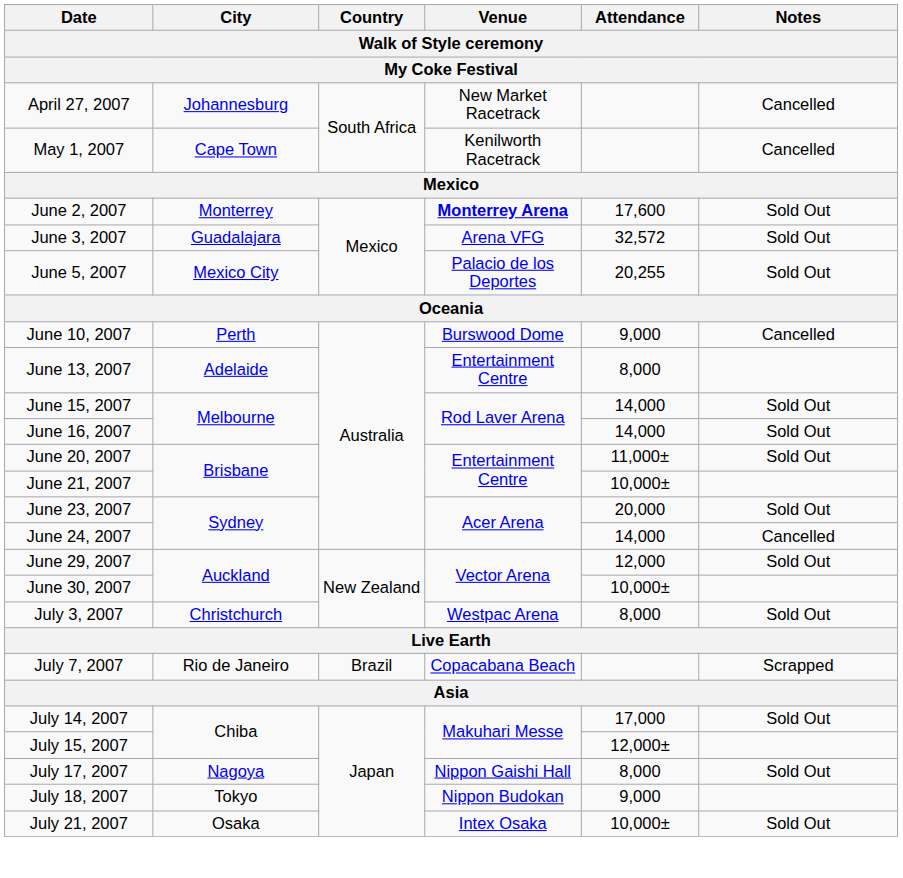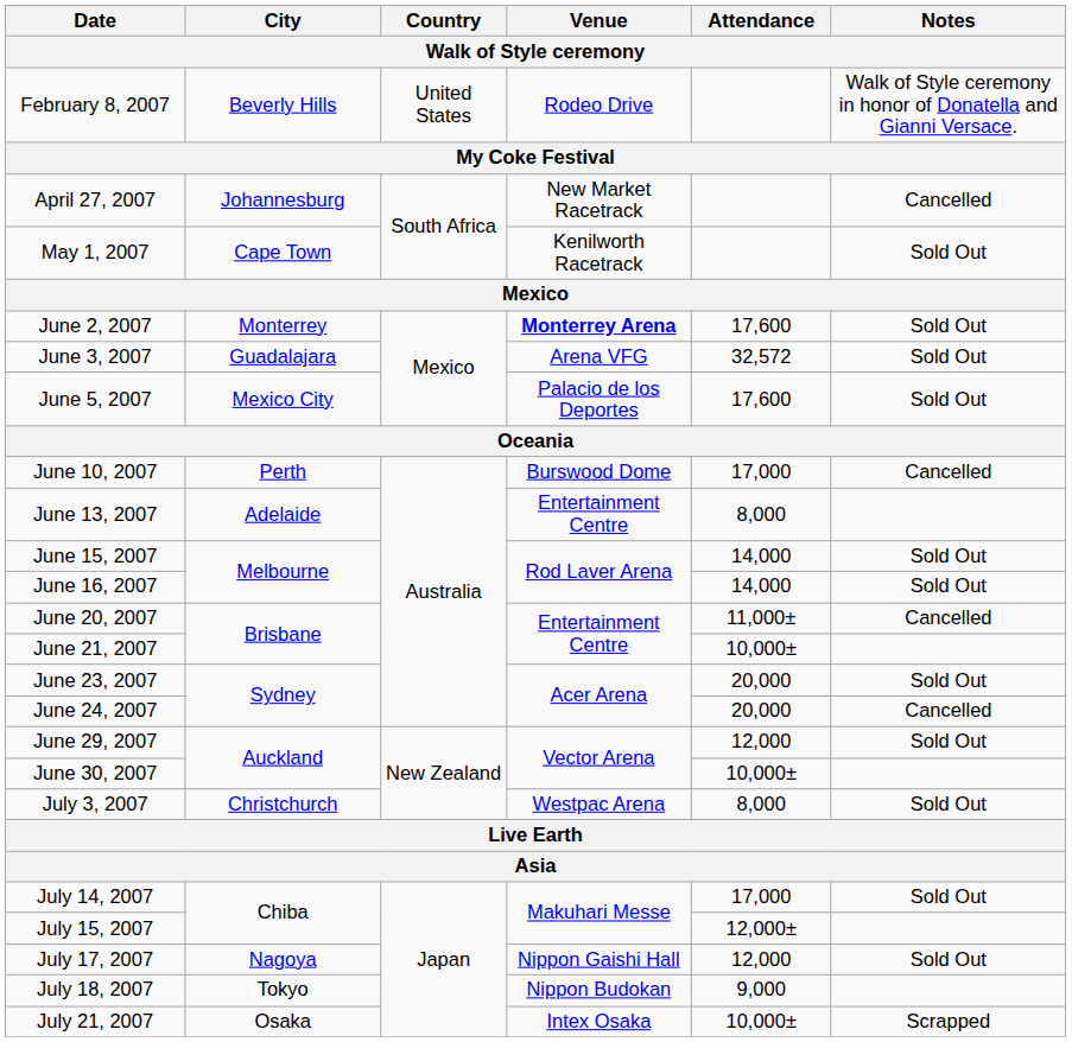+ row: February 8, 2007 | Beverly Hills | United States | Rodeo Drive | Walk of Style ceremony in honor of Donatella and Gianni Versace.
May 1, 2007 | Notes: Cancelled -> Sold Out
June 5, 2007 | Attendance: 20,255 -> 17,600
June 10, 2007 | Attendance: 9,000 -> 17,000
June 20, 2007 | Notes: Sold Out -> Cancelled
June 24, 2007 | Attendance: 14,000 -> 20,000
- row: July 7, 2007 | Rio de Janeiro | Brazil | Copacabana Beach | Scrapped
July 17, 2007 | Attendance: 8,000 -> 12,000
July 21, 2007 | Notes: Sold Out -> Scrapped
